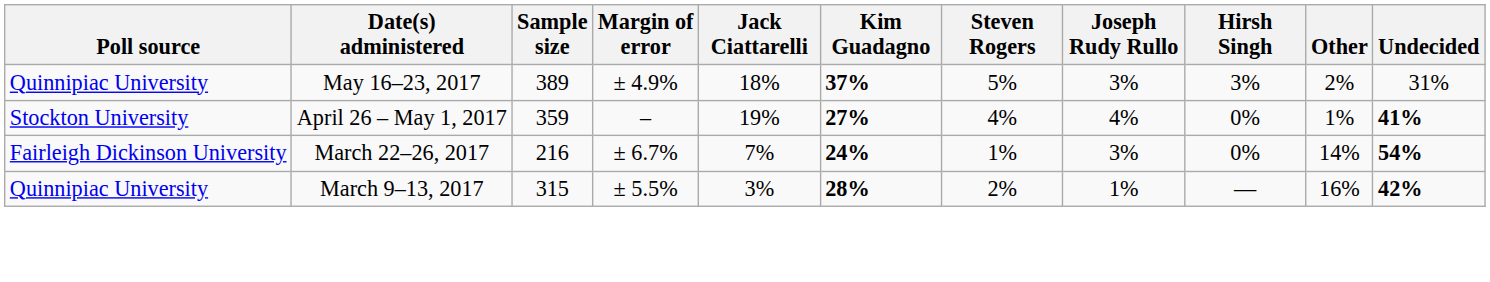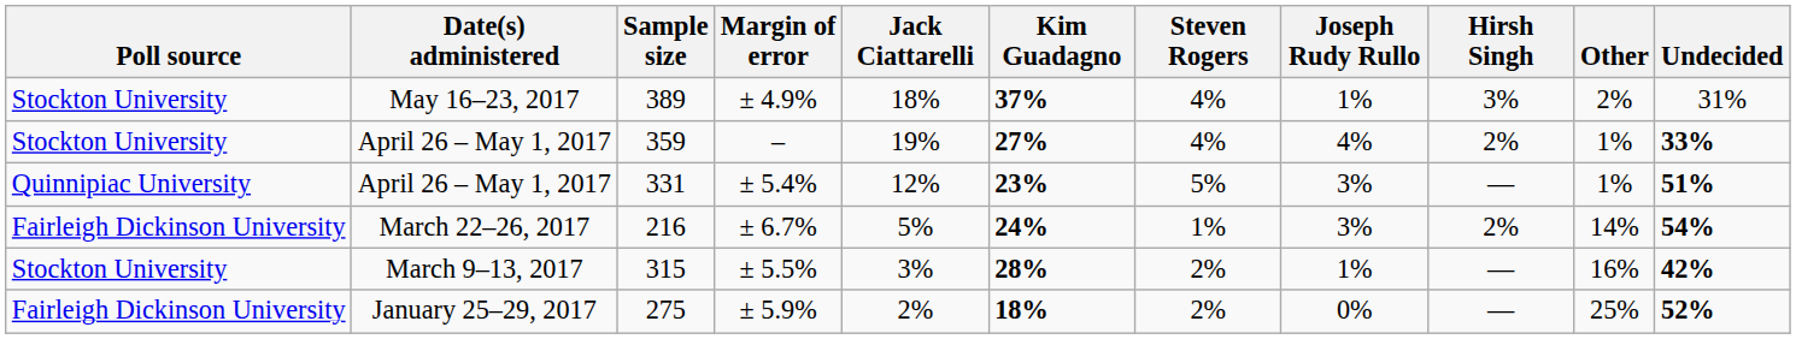389 | Poll source: Quinnipiac University -> Stockton University
389 | Steven Rogers: 5% -> 4%
389 | Joseph Rudy Rullo: 3% -> 1%
359 | Hirsh Singh: 0% -> 2%
359 | Undecided: 41% -> 33%
+ row: Quinnipiac University | April 26 – May 1, 2017 | 331 | ± 5.4% | 12% | 23% | 5% | 3% | — | 1% | 51%
216 | Jack Ciattarelli: 7% -> 5%
216 | Hirsh Singh: 0% -> 2%
315 | Poll source: Quinnipiac University -> Stockton University
+ row: Fairleigh Dickinson University | January 25–29, 2017 | 275 | ± 5.9% | 2% | 18% | 2% | 0% | — | 25% | 52%
